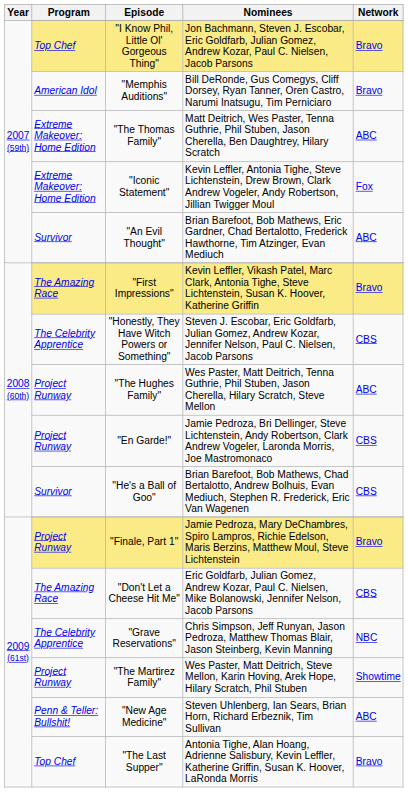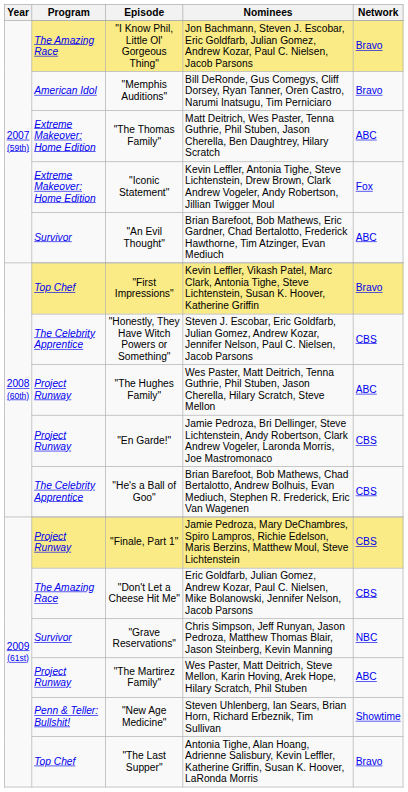"I Know Phil, Little Ol' Gorgeous Thing" | Program: Top Chef -> The Amazing Race
"First Impressions" | Program: The Amazing Race -> Top Chef
"He's a Ball of Goo" | Program: Survivor -> The Celebrity Apprentice
"Finale, Part 1" | Network: Bravo -> CBS
"Grave Reservations" | Program: The Celebrity Apprentice -> Survivor
"The Martirez Family" | Network: Showtime -> ABC
"New Age Medicine" | Network: ABC -> Showtime
